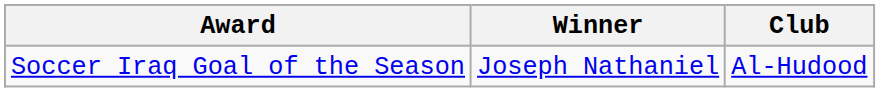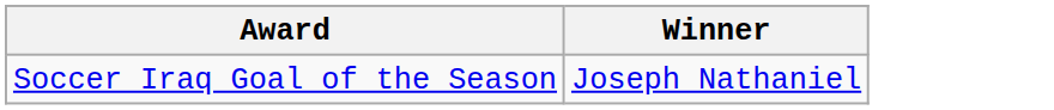- column: Club | Al-Hudood
